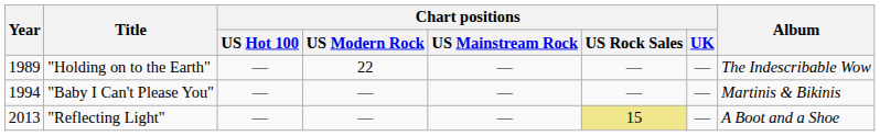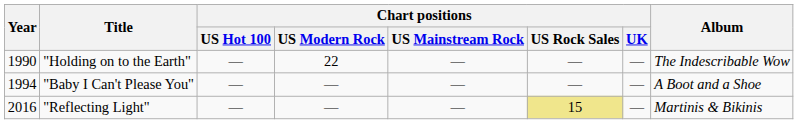"Holding on to the Earth" | Year: 1989 -> 1990
"Baby I Can't Please You" | Album: Martinis & Bikinis -> A Boot and a Shoe
"Reflecting Light" | Year: 2013 -> 2016
"Reflecting Light" | Album: A Boot and a Shoe -> Martinis & Bikinis
